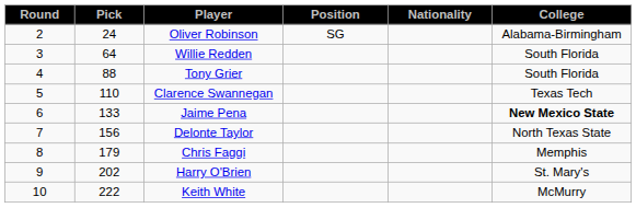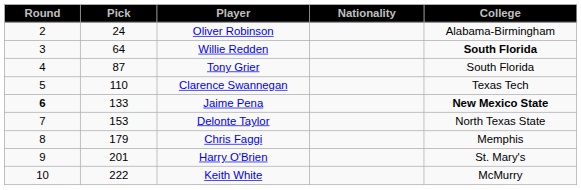- column: Position | SG
Willie Redden | College: normal -> bold
Tony Grier | Pick: 88 -> 87
Jaime Pena | Round: normal -> bold
Delonte Taylor | Pick: 156 -> 153
Harry O'Brien | Pick: 202 -> 201
